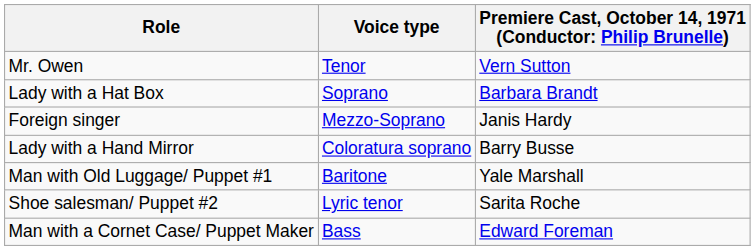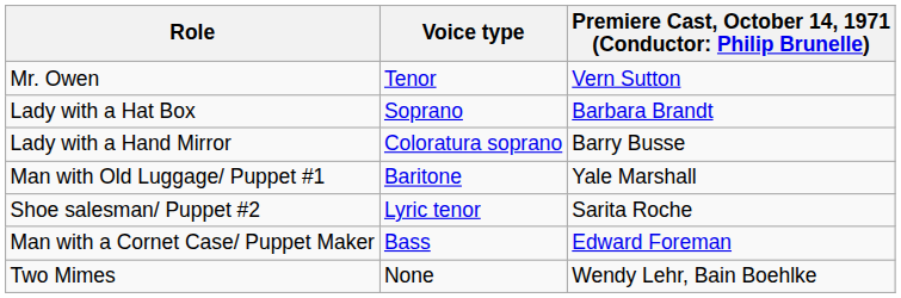- row: Foreign singer | Mezzo-Soprano | Janis Hardy
+ row: Two Mimes | None | Wendy Lehr, Bain Boehlke
